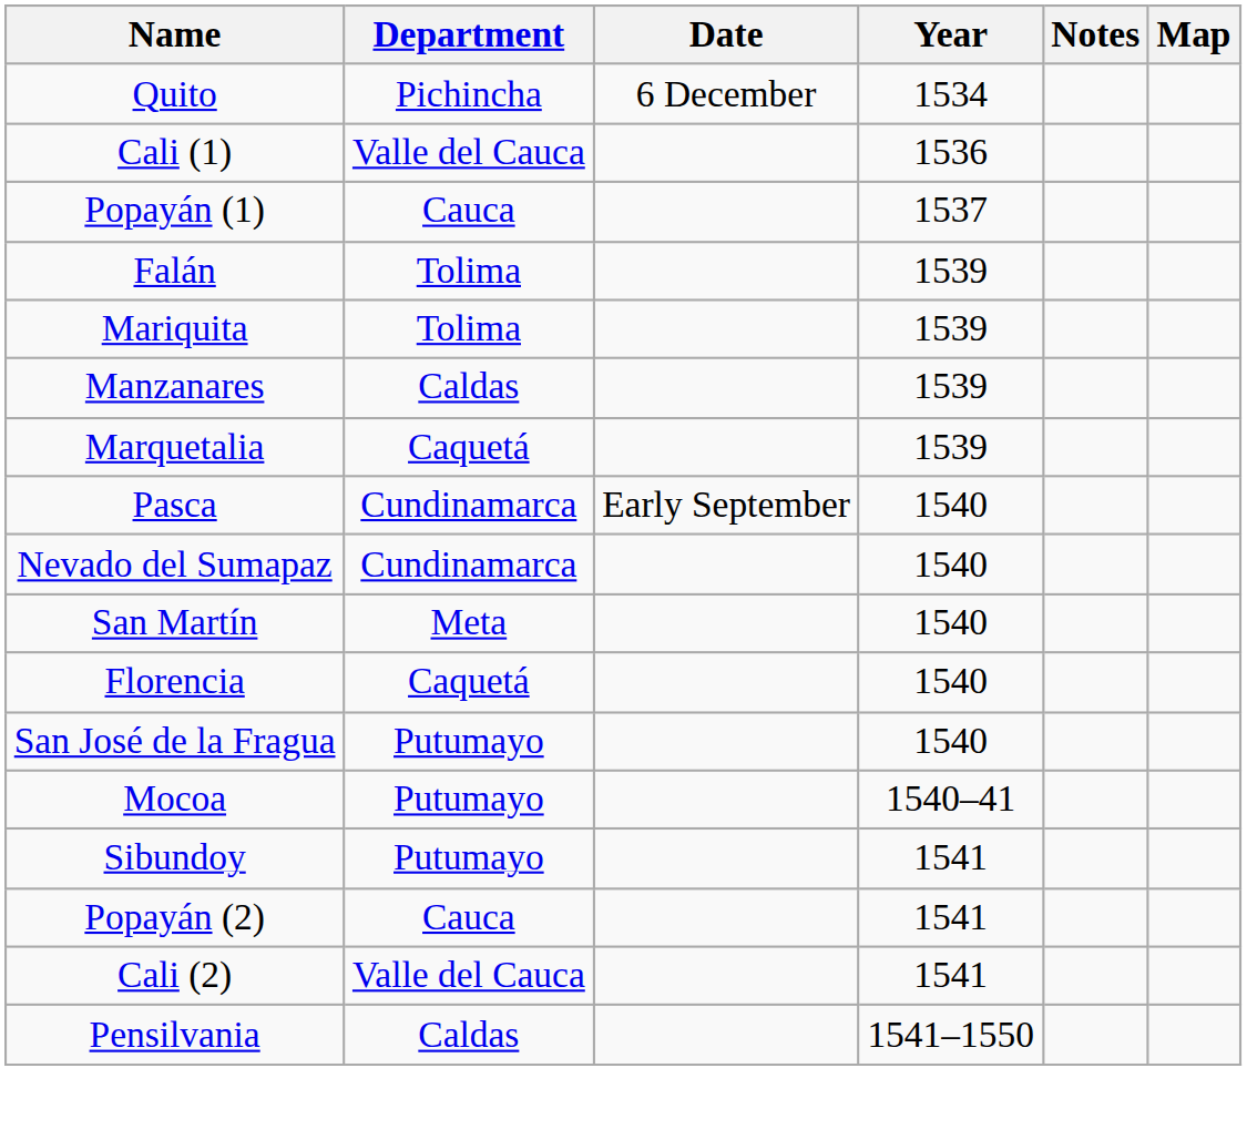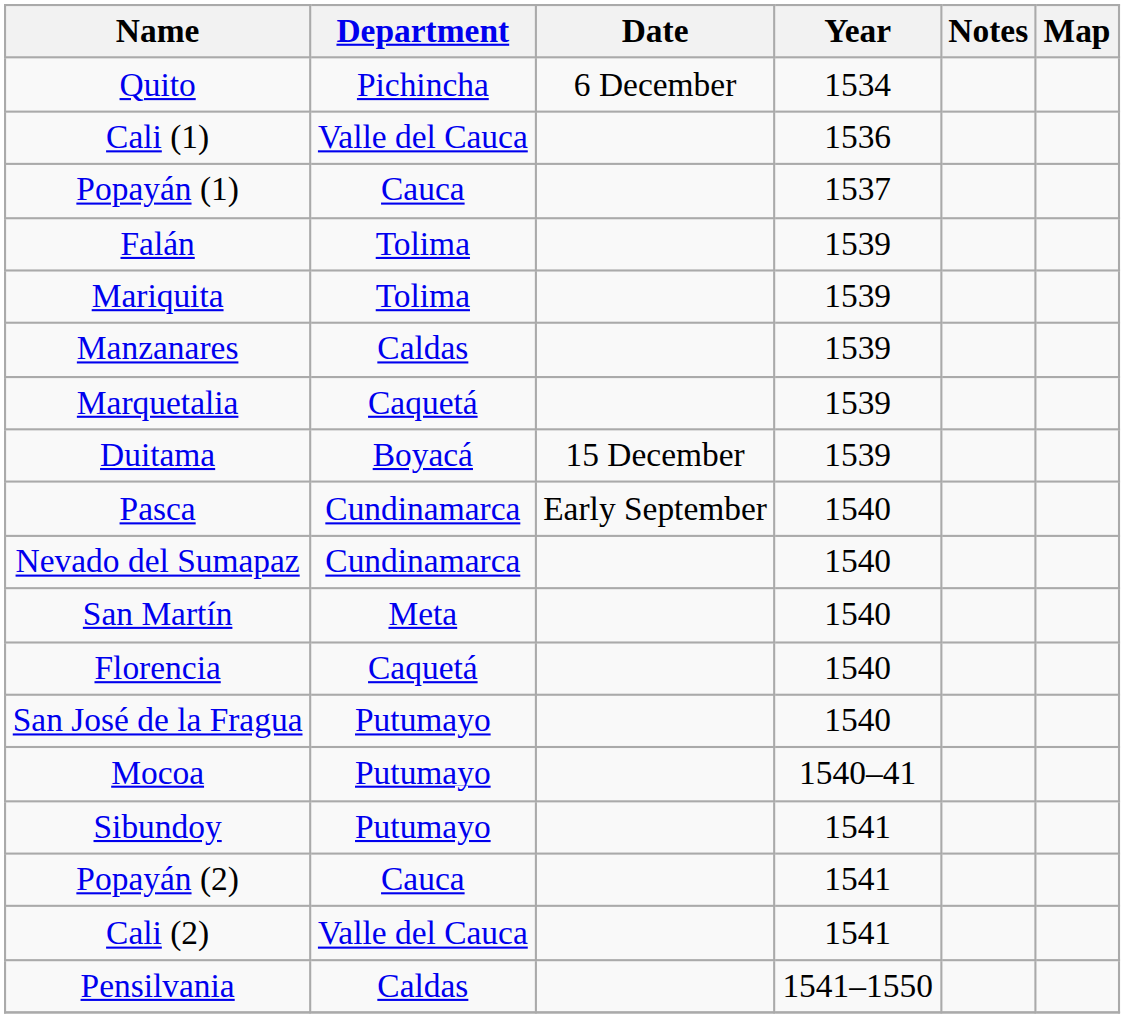+ row: Duitama | Boyacá | 15 December | 1539
